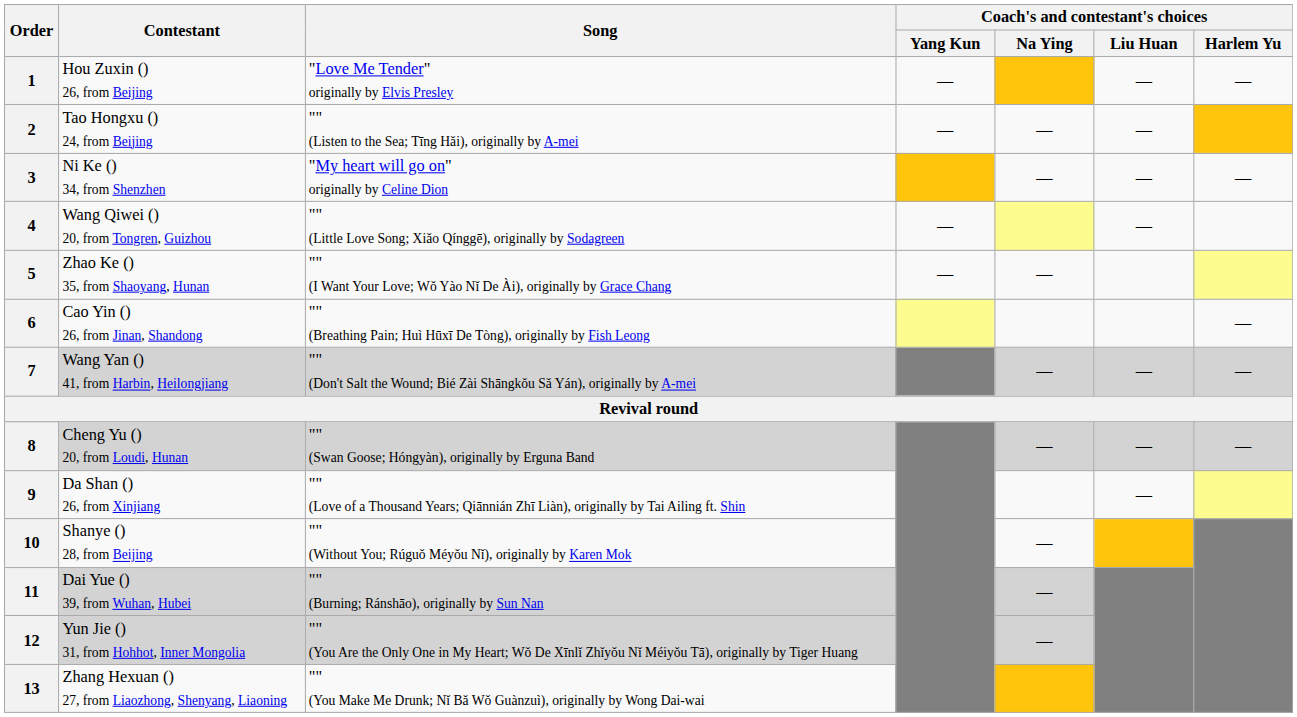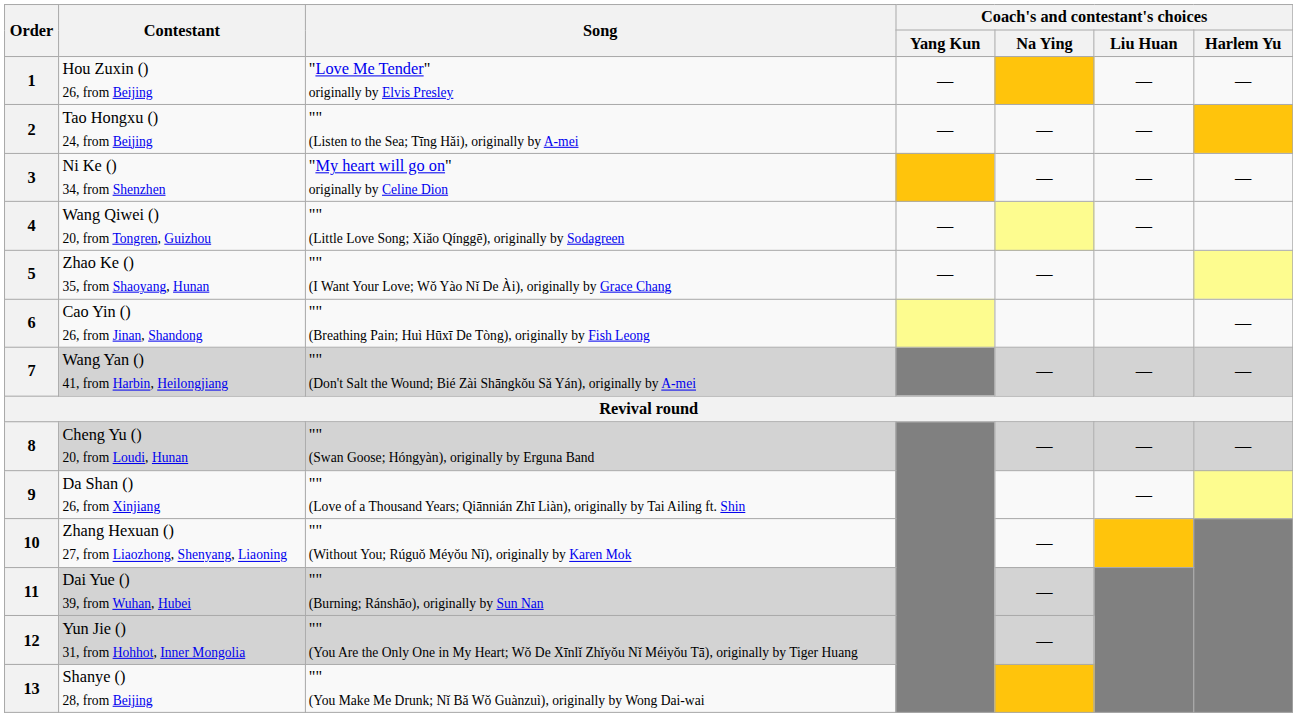10 | Contestant: Shanye () 28, from Beijing -> Zhang Hexuan () 27, from Liaozhong, Shenyang, Liaoning
13 | Contestant: Zhang Hexuan () 27, from Liaozhong, Shenyang, Liaoning -> Shanye () 28, from Beijing
